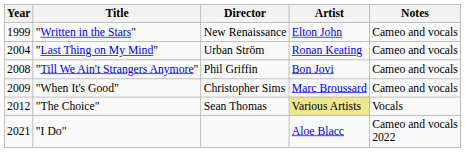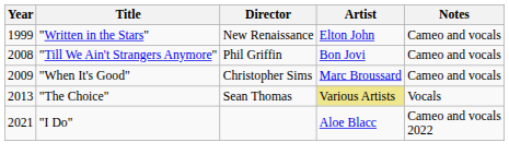- row: 2004 | "Last Thing on My Mind" | Urban Ström | Ronan Keating | Cameo and vocals
"The Choice" | Year: 2012 -> 2013
